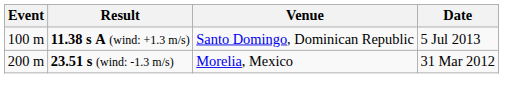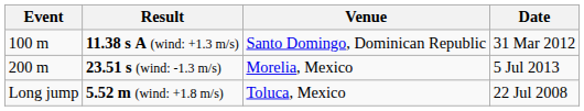11.38 s A (wind: +1.3 m/s) | Date: 5 Jul 2013 -> 31 Mar 2012
23.51 s (wind: -1.3 m/s) | Date: 31 Mar 2012 -> 5 Jul 2013
+ row: Long jump | 5.52 m (wind: +1.8 m/s) | Toluca, Mexico | 22 Jul 2008
